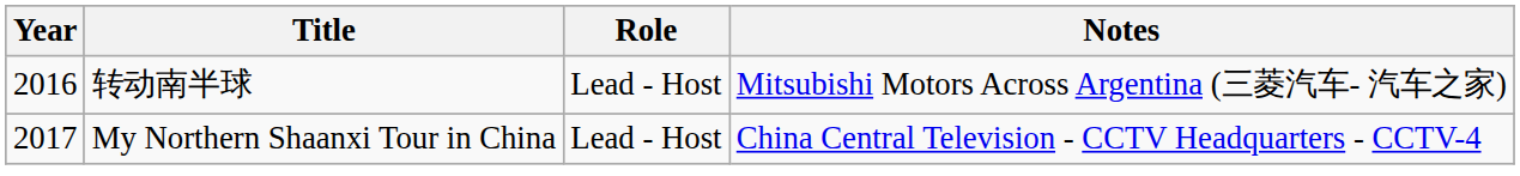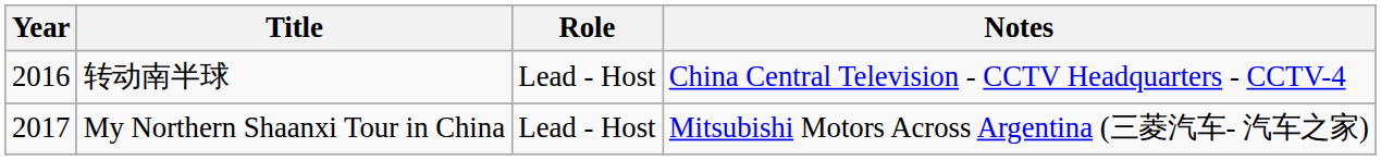转动南半球 | Notes: Mitsubishi Motors Across Argentina (三菱汽车- 汽车之家) -> China Central Television - CCTV Headquarters - CCTV-4
My Northern Shaanxi Tour in China | Notes: China Central Television - CCTV Headquarters - CCTV-4 -> Mitsubishi Motors Across Argentina (三菱汽车- 汽车之家)
